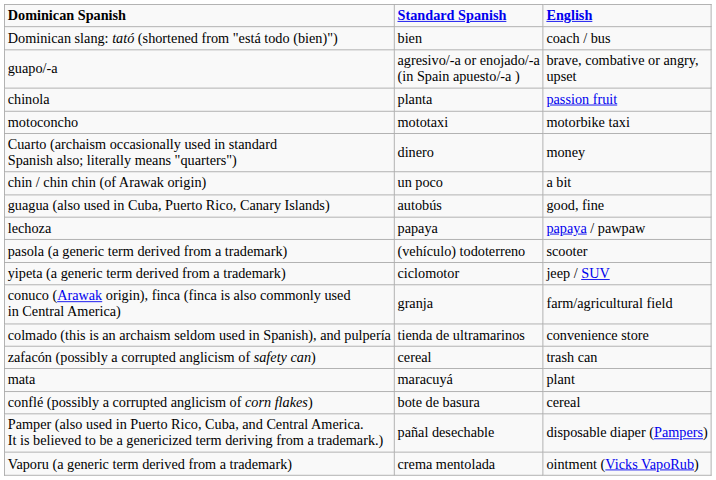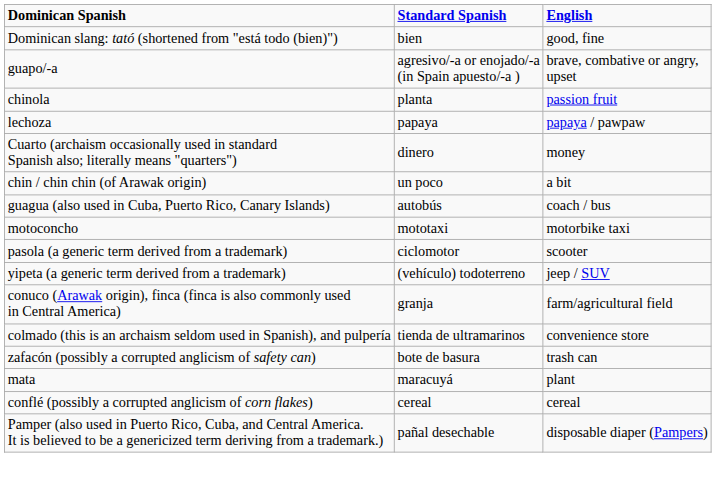Dominican slang: tató (shortened from "está todo (bien)") | English: coach / bus -> good, fine
rows swapped: lechoza <-> motoconcho
guagua (also used in Cuba, Puerto Rico, Canary Islands) | English: good, fine -> coach / bus
pasola (a generic term derived from a trademark) | Standard Spanish: (vehículo) todoterreno -> ciclomotor
yipeta (a generic term derived from a trademark) | Standard Spanish: ciclomotor -> (vehículo) todoterreno
zafacón (possibly a corrupted anglicism of safety can) | Standard Spanish: cereal -> bote de basura
conflé (possibly a corrupted anglicism of corn flakes) | Standard Spanish: bote de basura -> cereal
- row: Vaporu (a generic term derived from a trademark) | crema mentolada | ointment (Vicks VapoRub)
